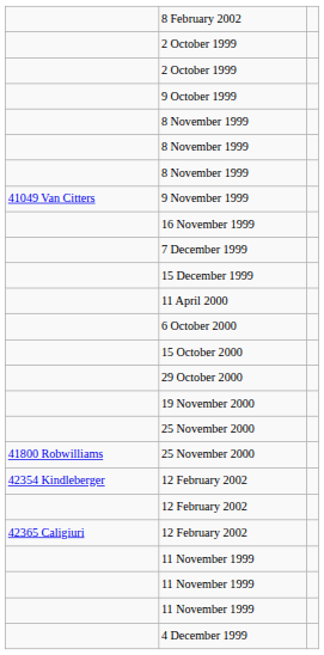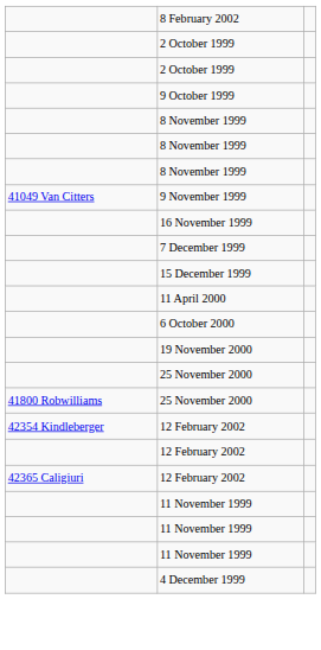- row: 15 October 2000
- row: 29 October 2000
